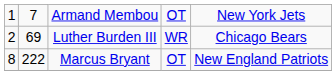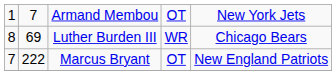Luther Burden III | column 1: 2 -> 8
Marcus Bryant | column 1: 8 -> 7
